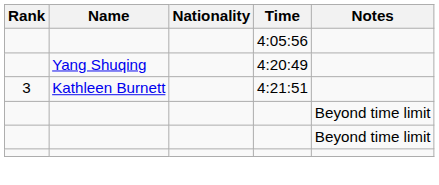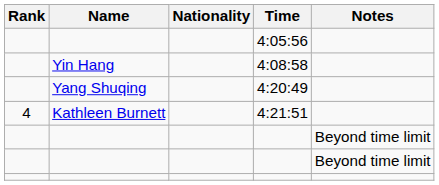+ row: Yin Hang | 4:08:58
4:21:51 | Rank: 3 -> 4
